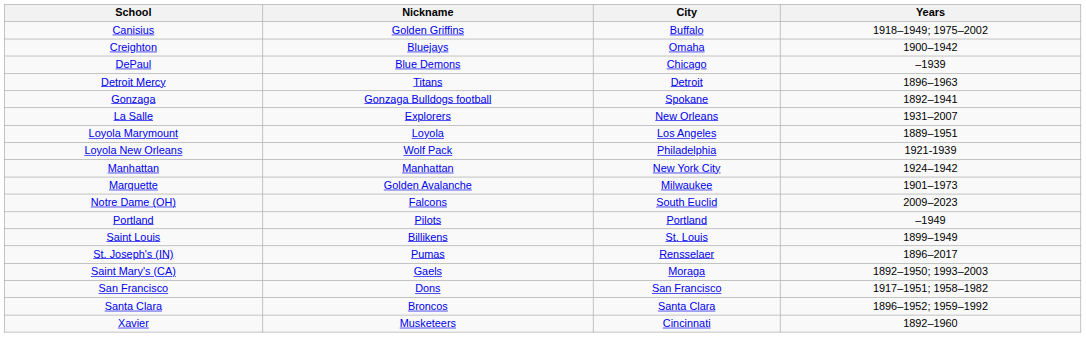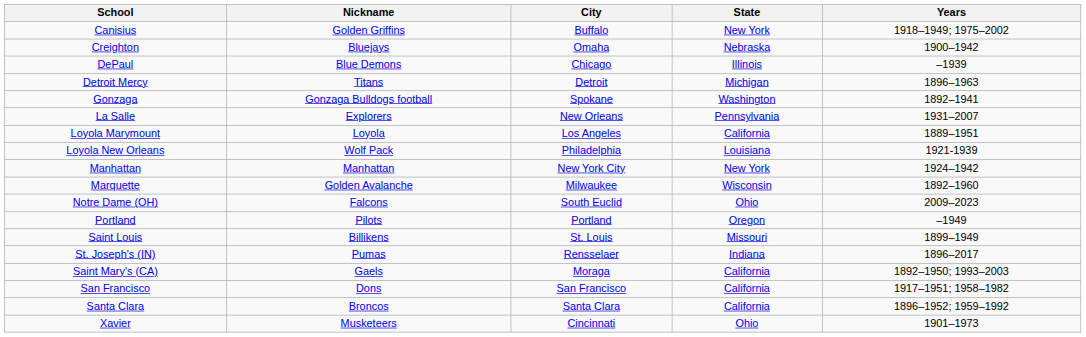+ column: State | New York | Nebraska | Illinois | Michigan | Washington | Pennsylvania | California | Louisiana | New York | Wisconsin | Ohio | Oregon | Missouri | Indiana | California | California | California | Ohio
Marquette | Years: 1901–1973 -> 1892–1960
Xavier | Years: 1892–1960 -> 1901–1973
